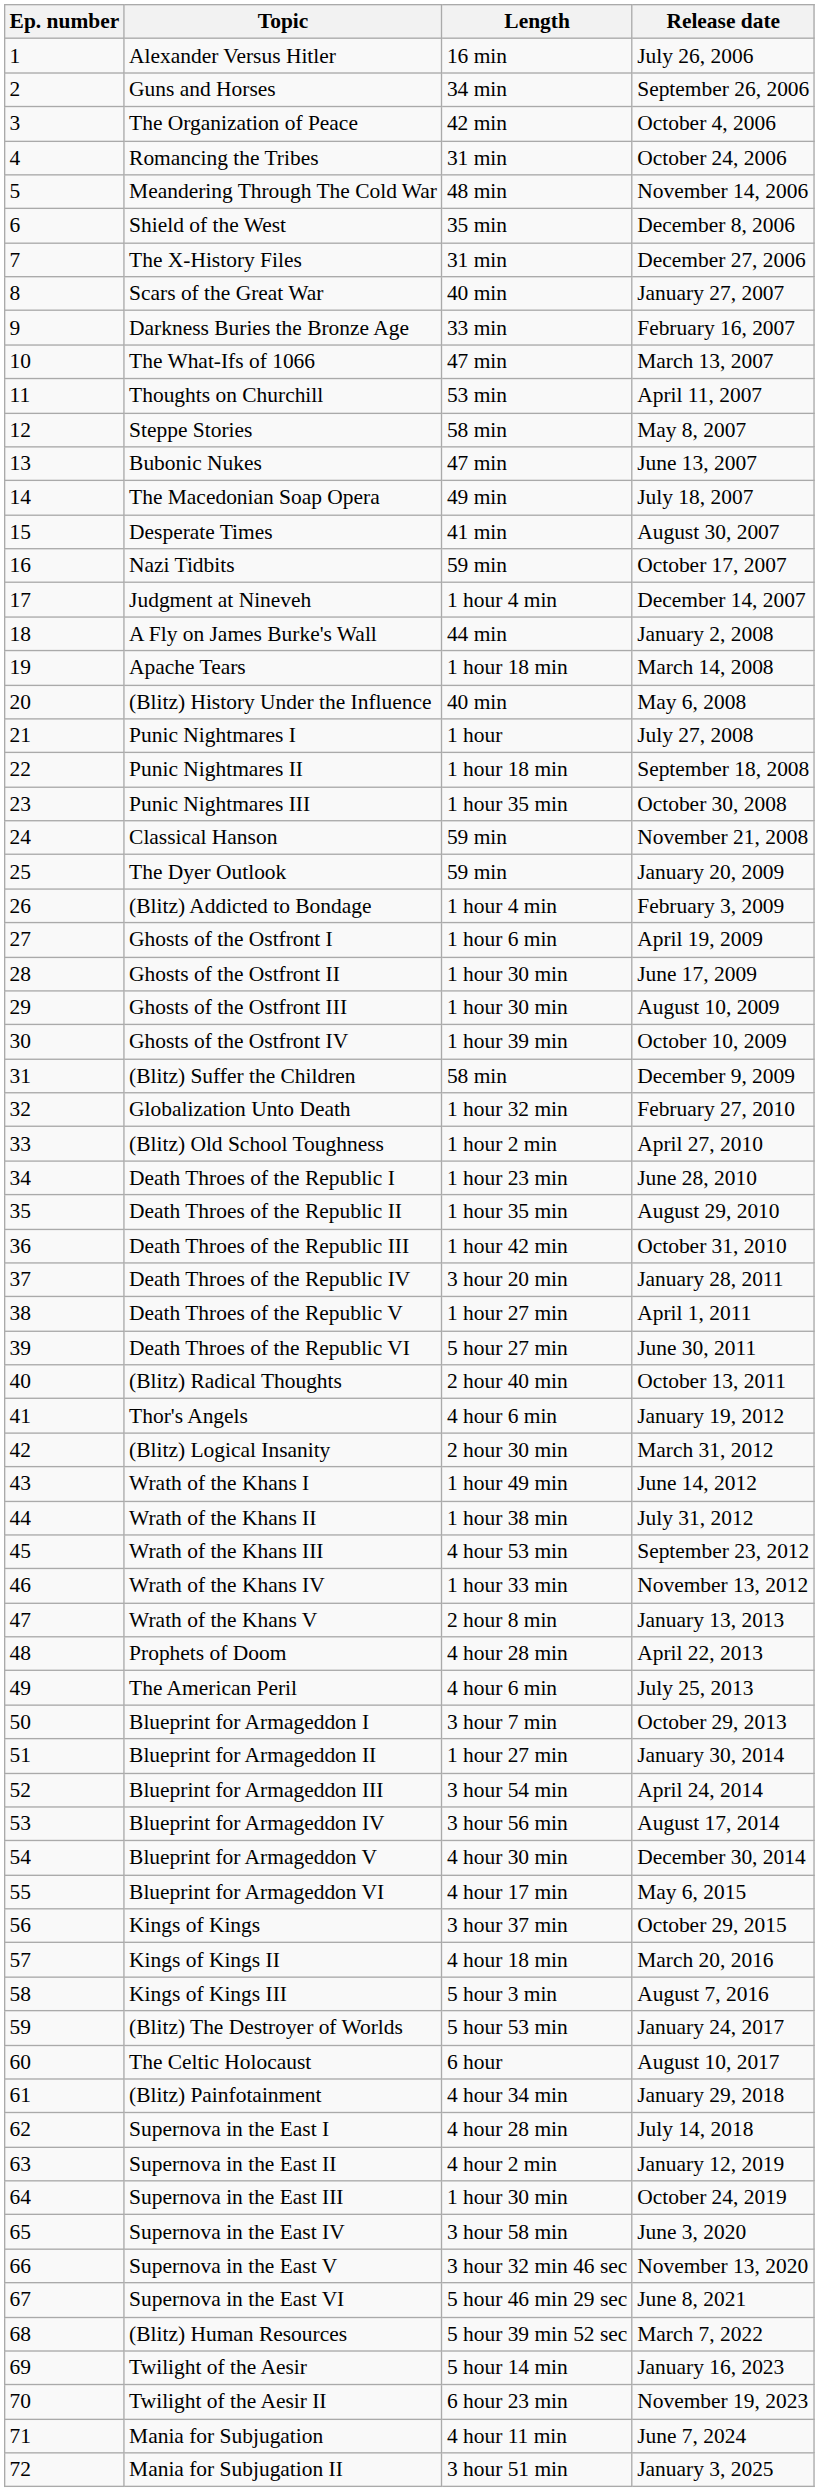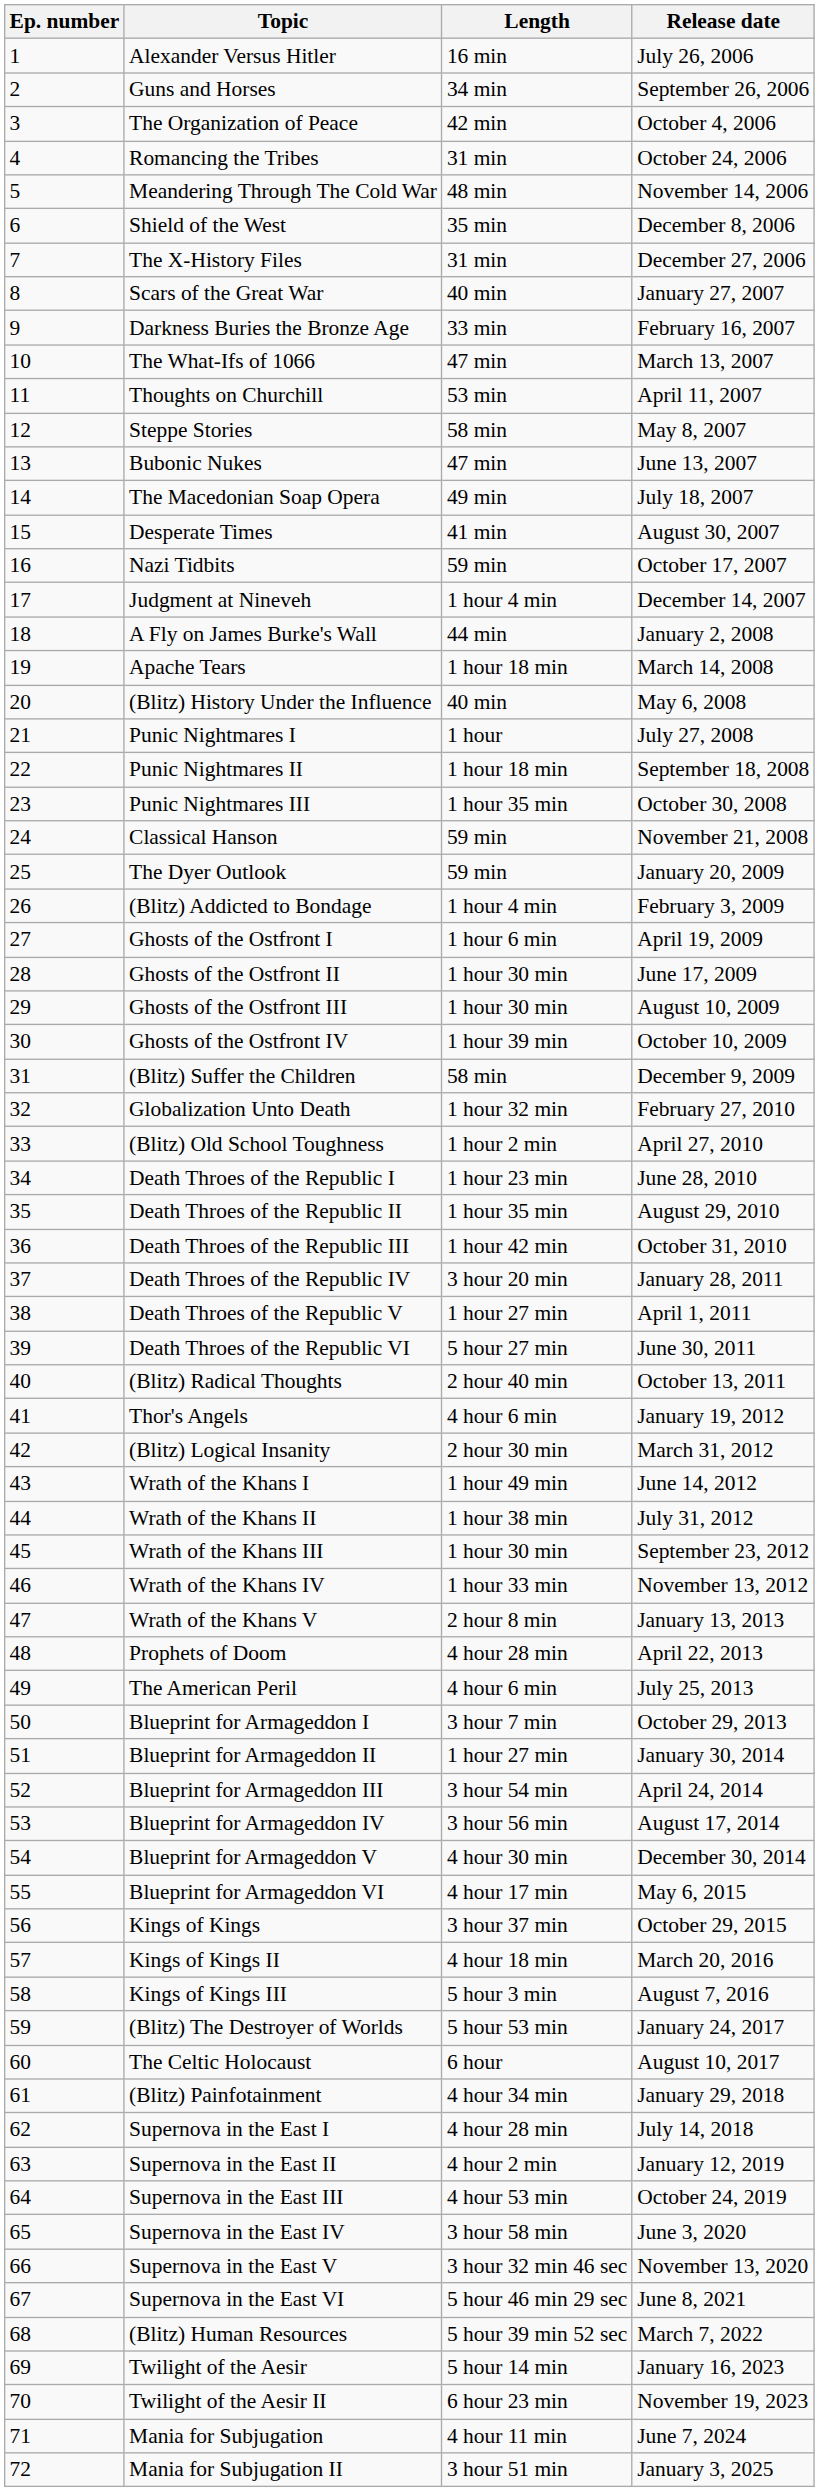Wrath of the Khans III | Length: 4 hour 53 min -> 1 hour 30 min
Supernova in the East III | Length: 1 hour 30 min -> 4 hour 53 min
